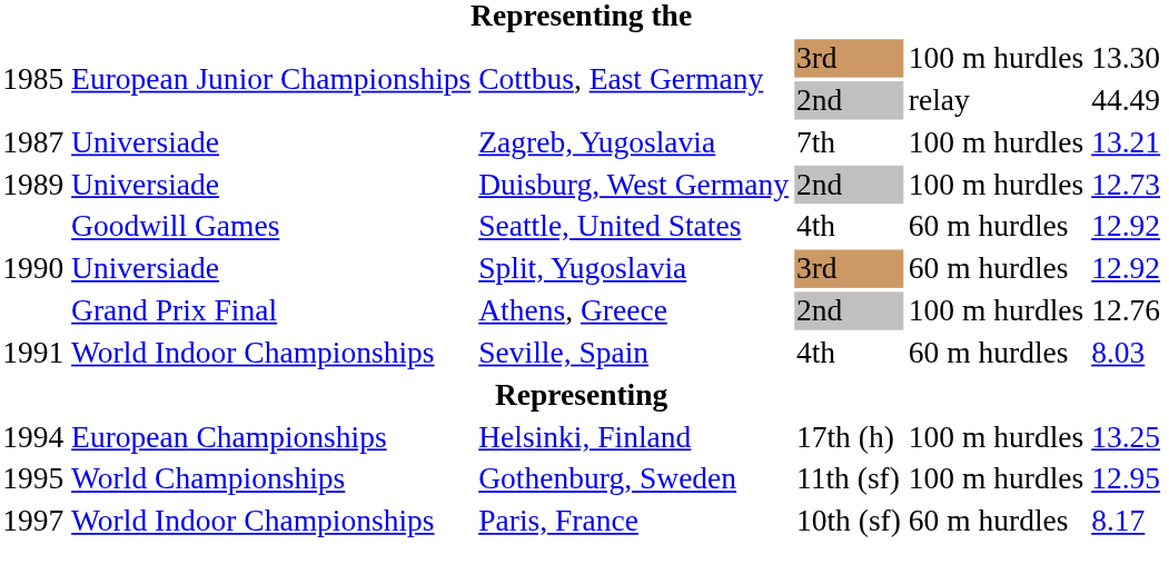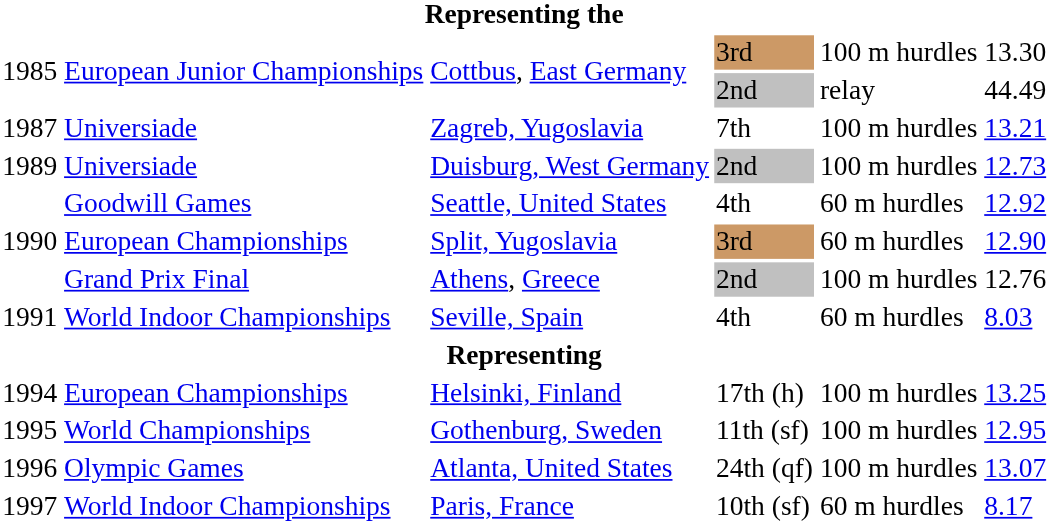Split, Yugoslavia | column 2: Universiade -> European Championships
Split, Yugoslavia | column 6: 12.92 -> 12.90
+ row: 1996 | Olympic Games | Atlanta, United States | 24th (qf) | 100 m hurdles | 13.07
